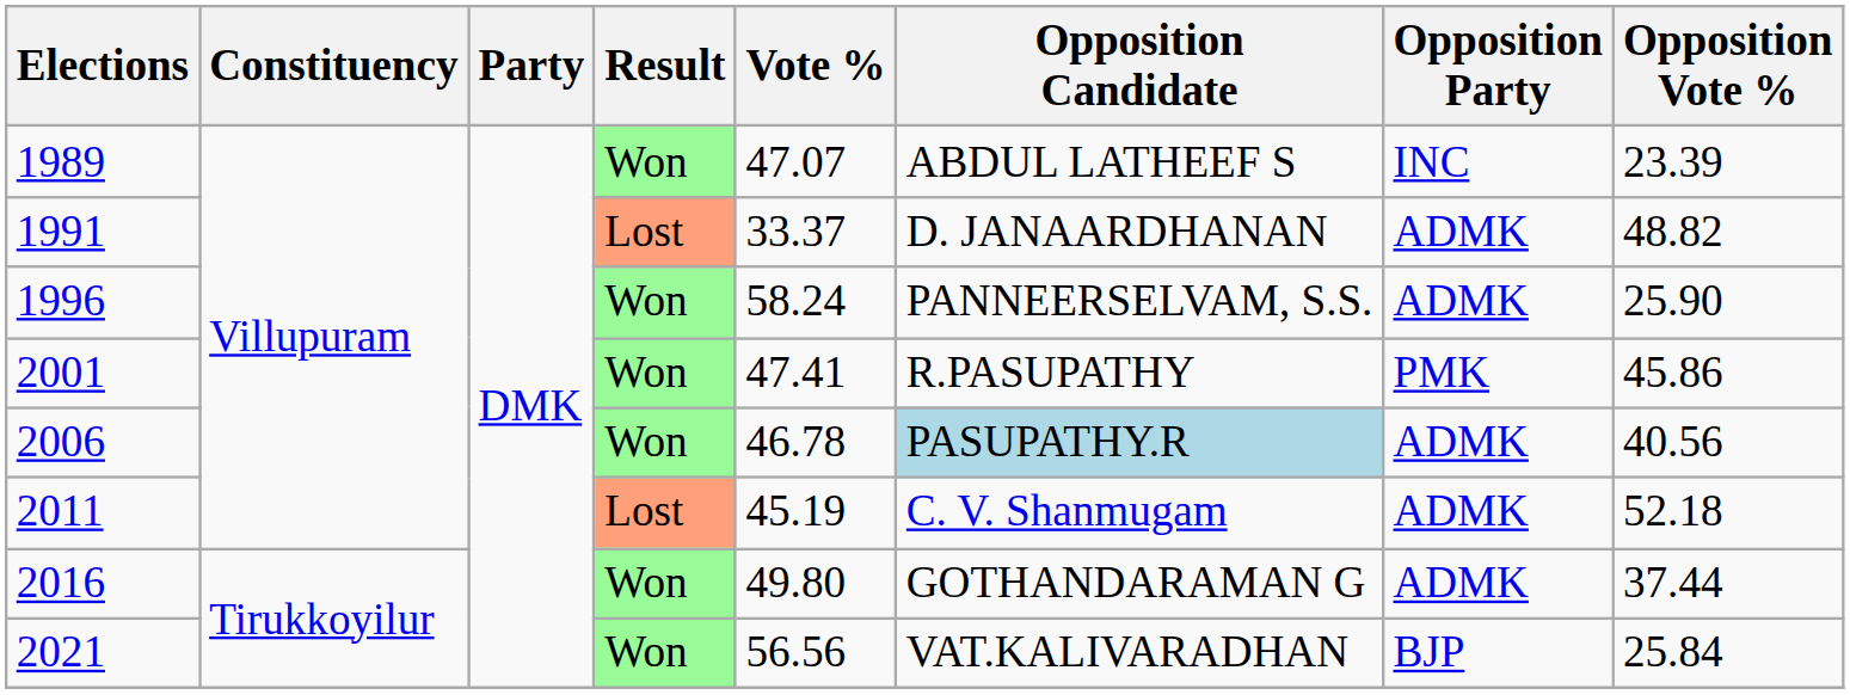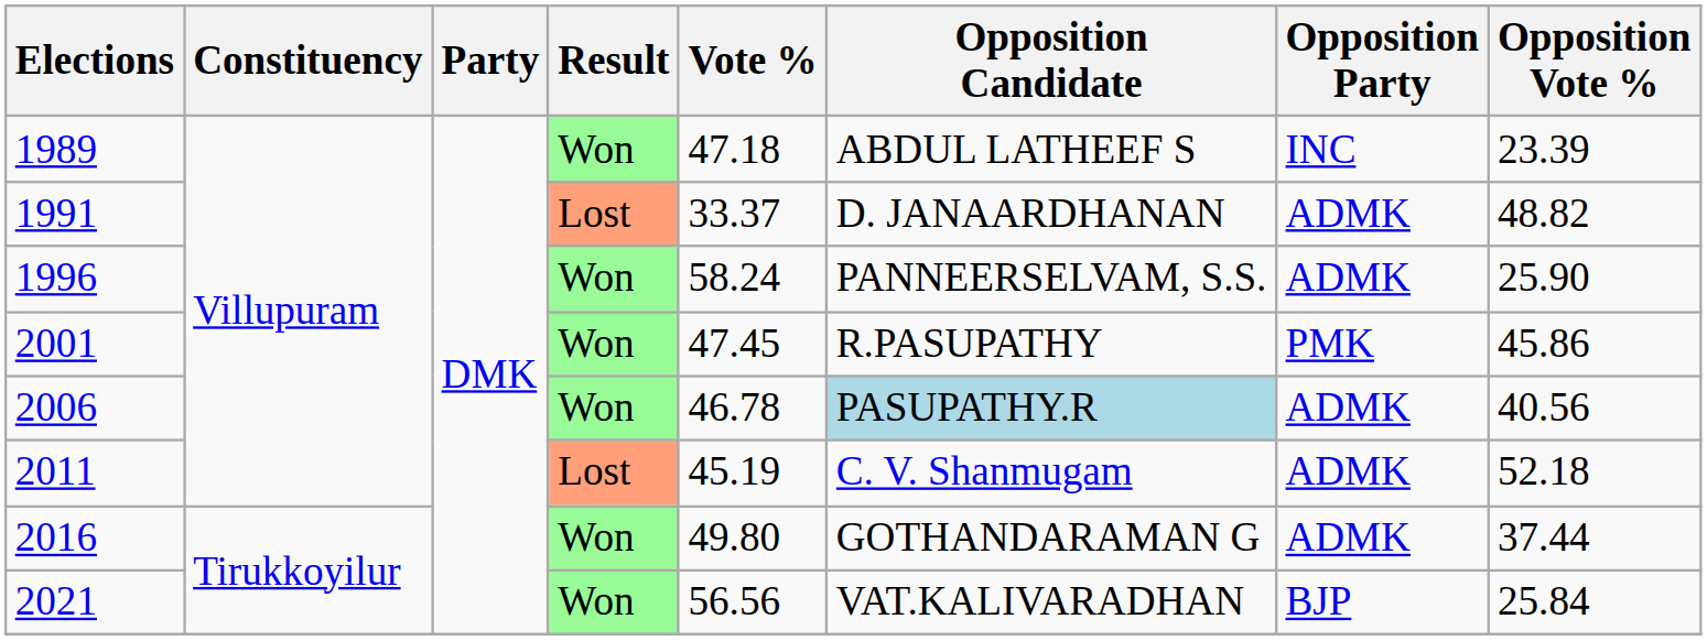1989 | Vote %: 47.07 -> 47.18
2001 | Vote %: 47.41 -> 47.45
